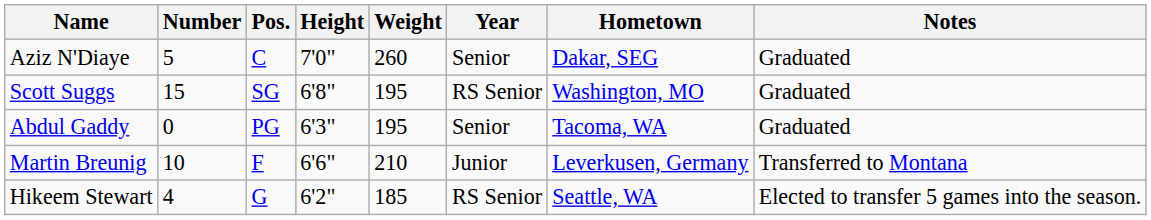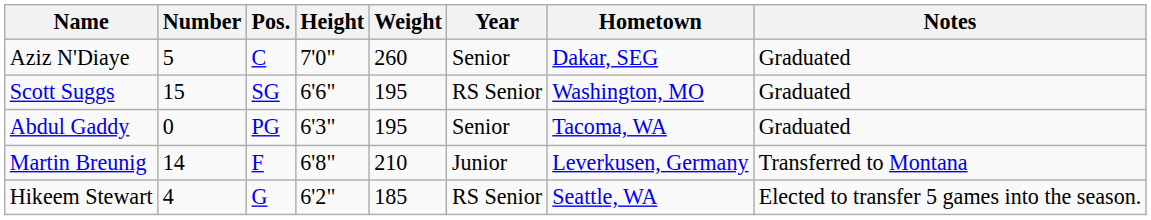Scott Suggs | Height: 6'8" -> 6'6"
Martin Breunig | Number: 10 -> 14
Martin Breunig | Height: 6'6" -> 6'8"
